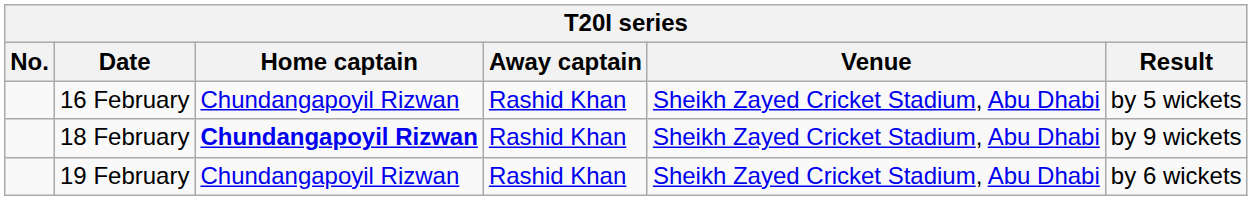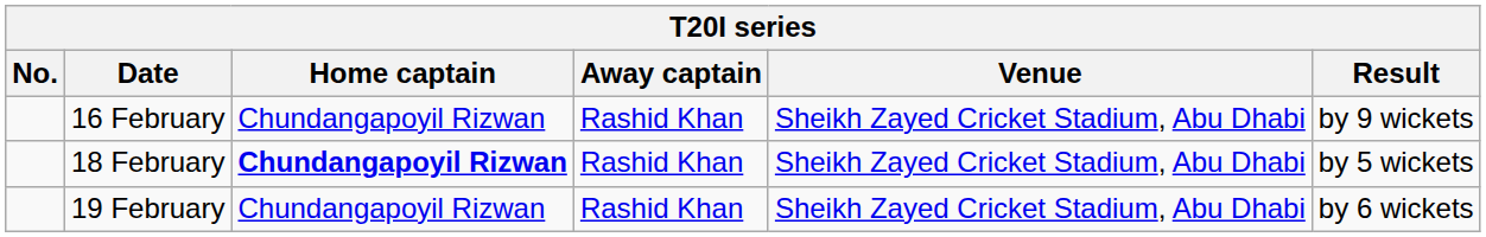16 February | Result: by 5 wickets -> by 9 wickets
18 February | Result: by 9 wickets -> by 5 wickets
